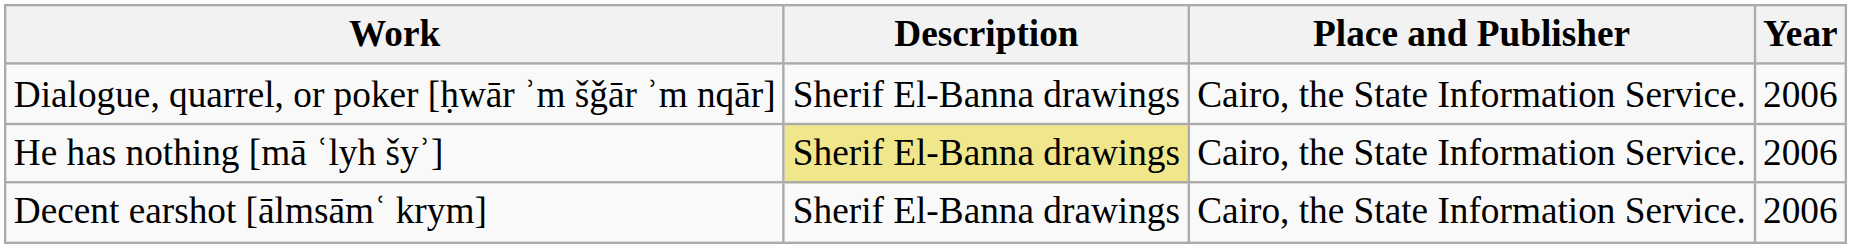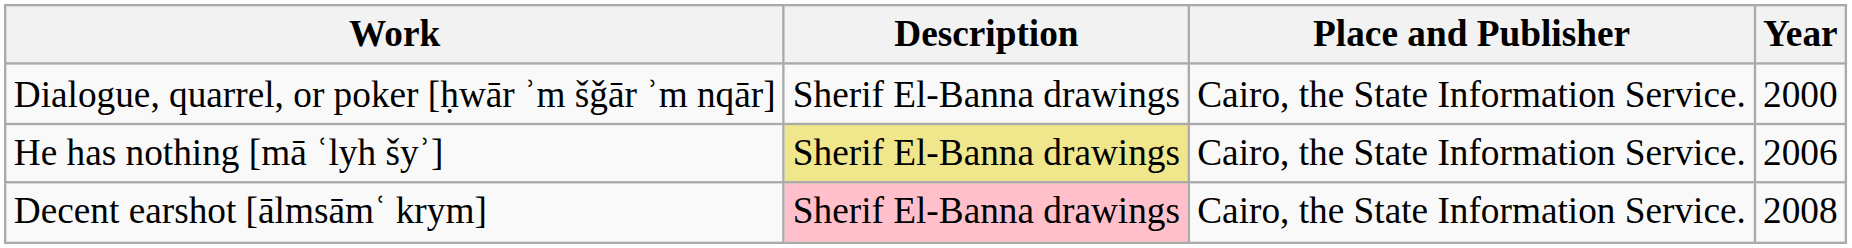Dialogue, quarrel, or poker [ḥwār ʾm šǧār ʾm nqār] | Year: 2006 -> 2000
Decent earshot [ālmsāmʿ krym] | Description: no background -> pink background
Decent earshot [ālmsāmʿ krym] | Year: 2006 -> 2008
